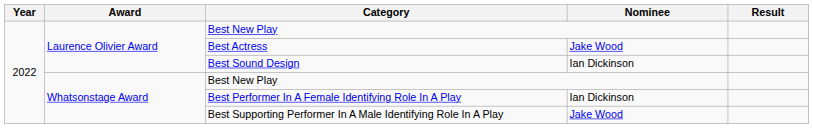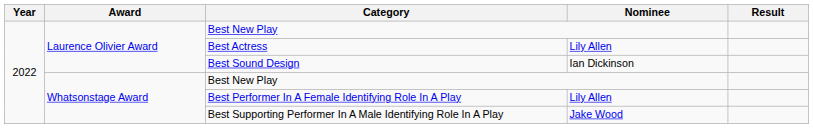Best Actress | Nominee: Jake Wood -> Lily Allen
Best Performer In A Female Identifying Role In A Play | Nominee: Ian Dickinson -> Lily Allen
